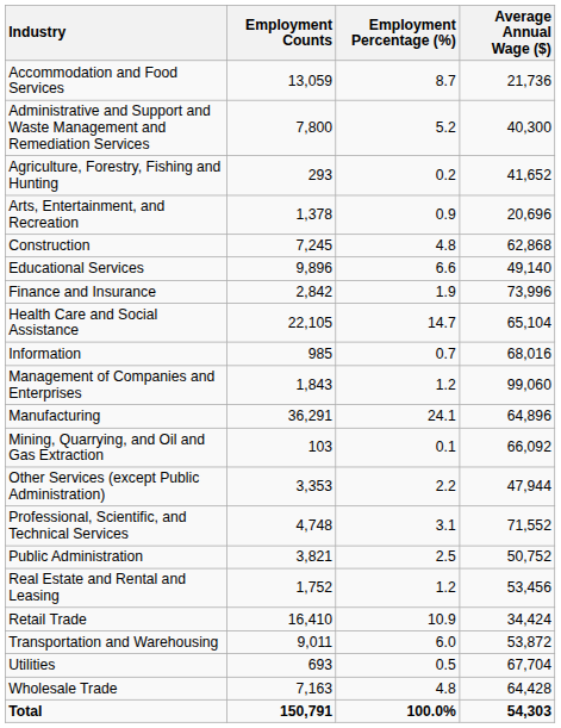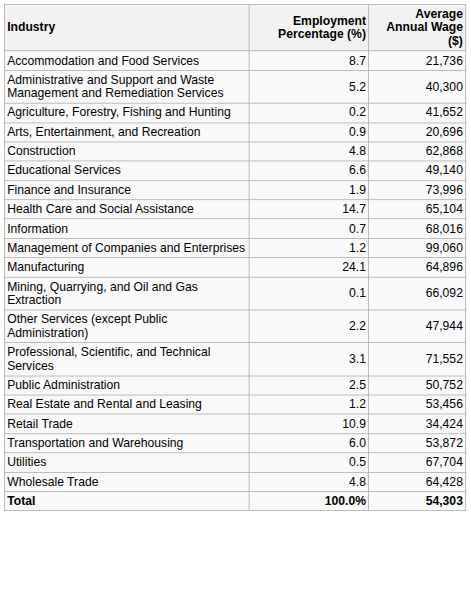- column: Employment Counts | 13,059 | 7,800 | 293 | 1,378 | 7,245 | 9,896 | 2,842 | 22,105 | 985 | 1,843 | 36,291 | 103 | 3,353 | 4,748 | 3,821 | 1,752 | 16,410 | 9,011 | 693 | 7,163 | 150,791
